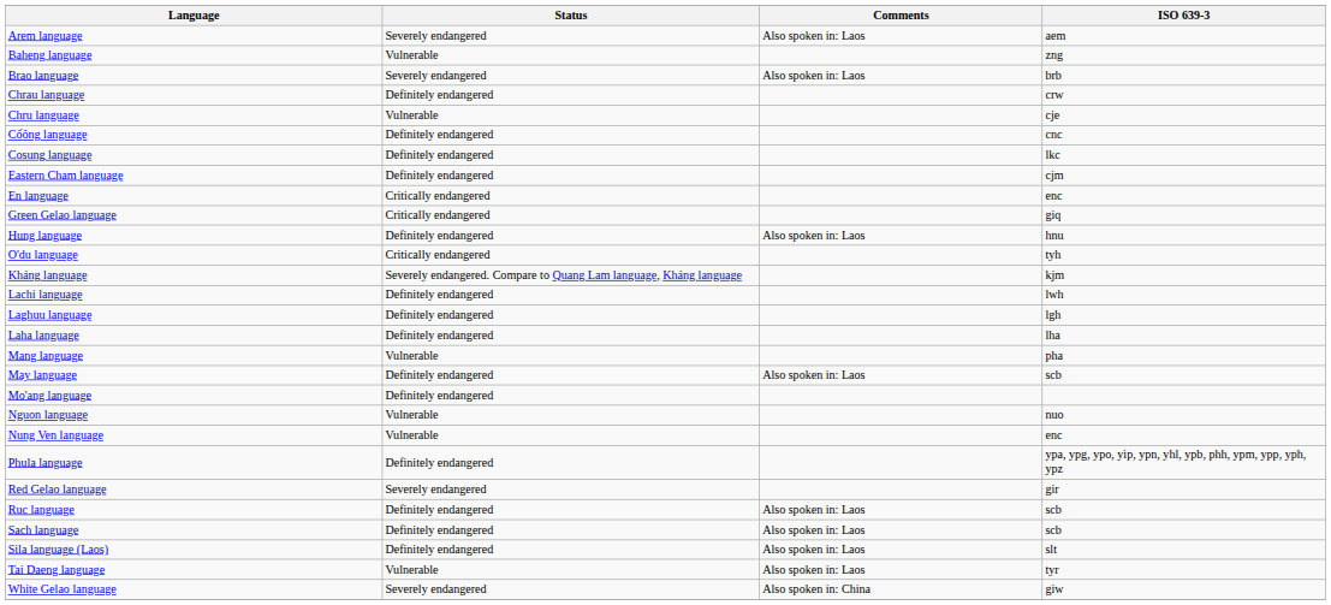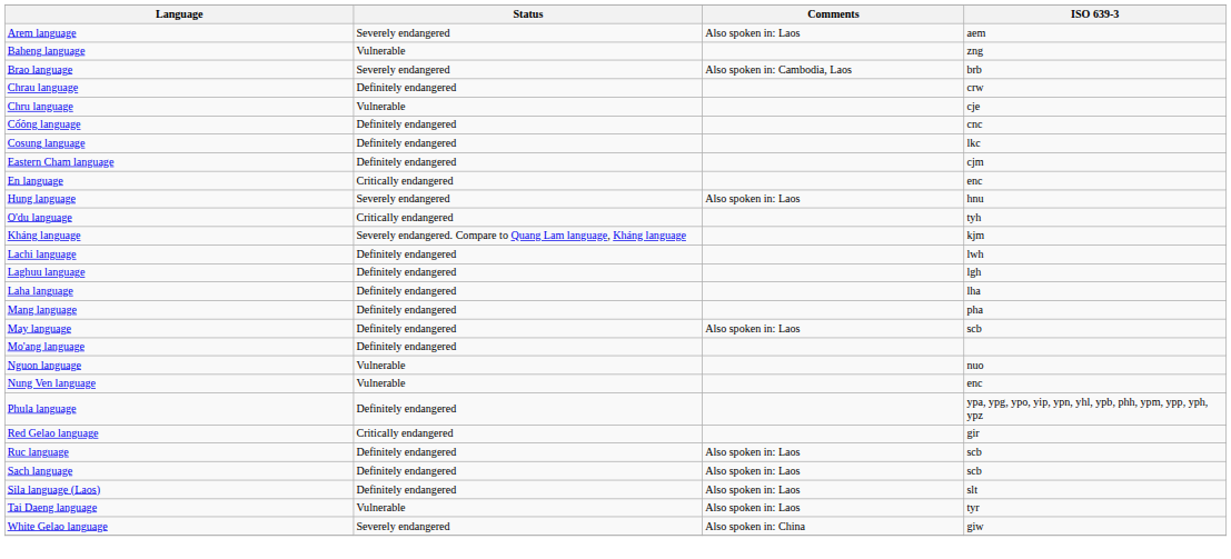Brao language | Comments: Also spoken in: Laos -> Also spoken in: Cambodia, Laos
- row: Green Gelao language | Critically endangered | giq
Hung language | Status: Definitely endangered -> Severely endangered
Mang language | Status: Vulnerable -> Definitely endangered
Red Gelao language | Status: Severely endangered -> Critically endangered
